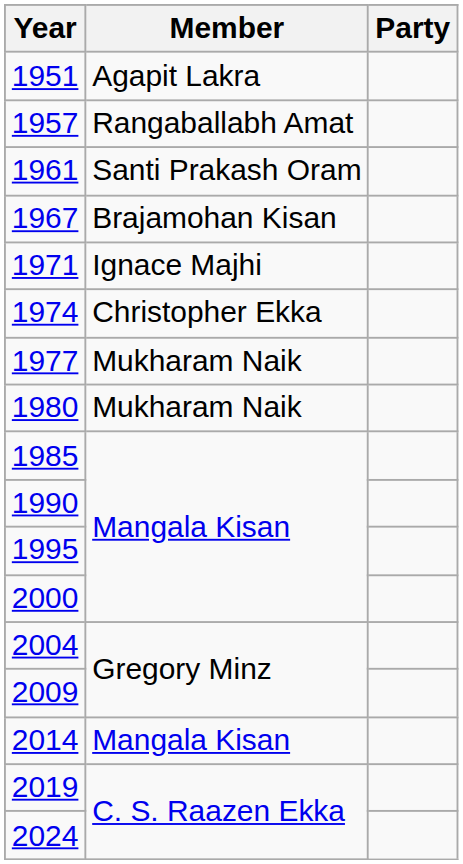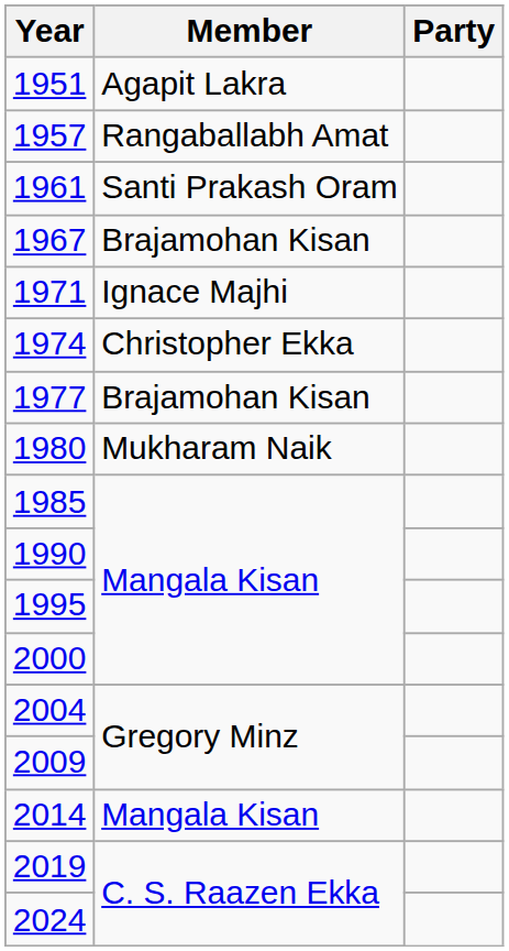1977 | Member: Mukharam Naik -> Brajamohan Kisan
